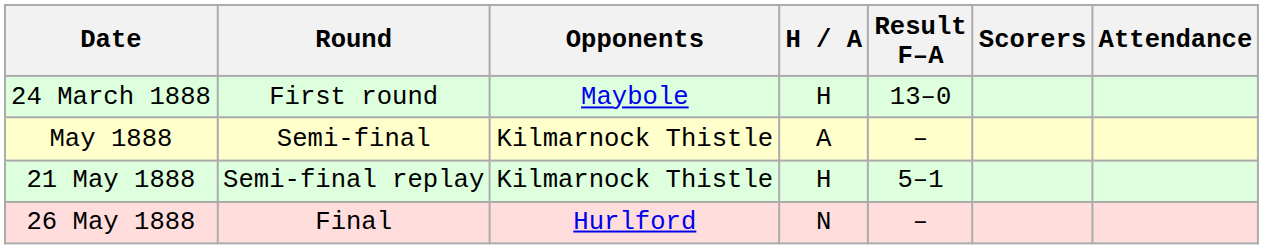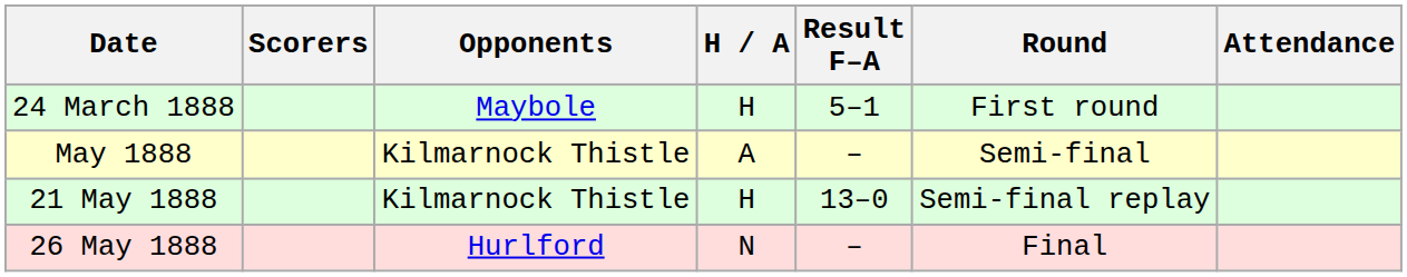columns swapped: Round <-> Scorers
24 March 1888 | Result F–A: 13–0 -> 5–1
21 May 1888 | Result F–A: 5–1 -> 13–0
